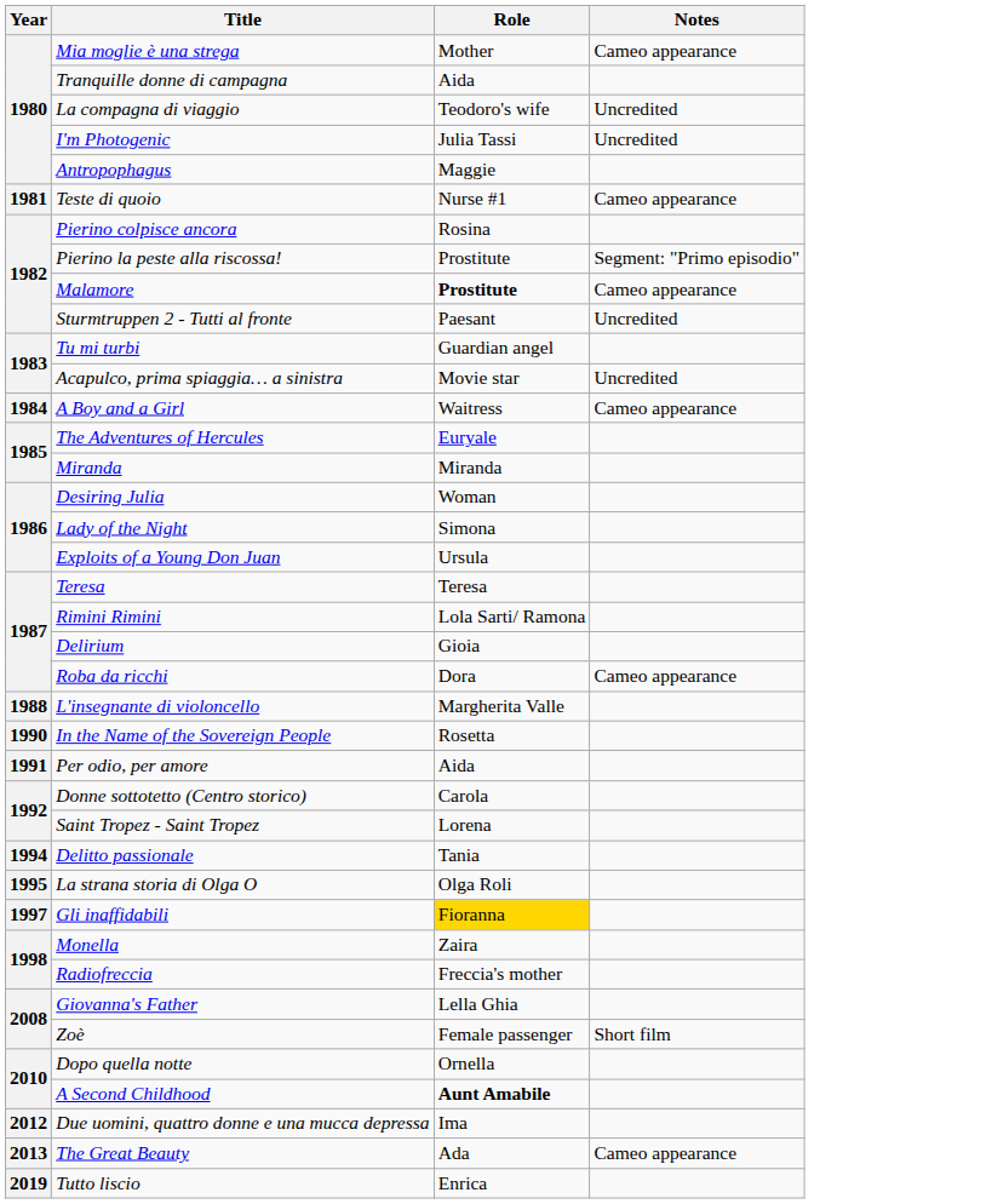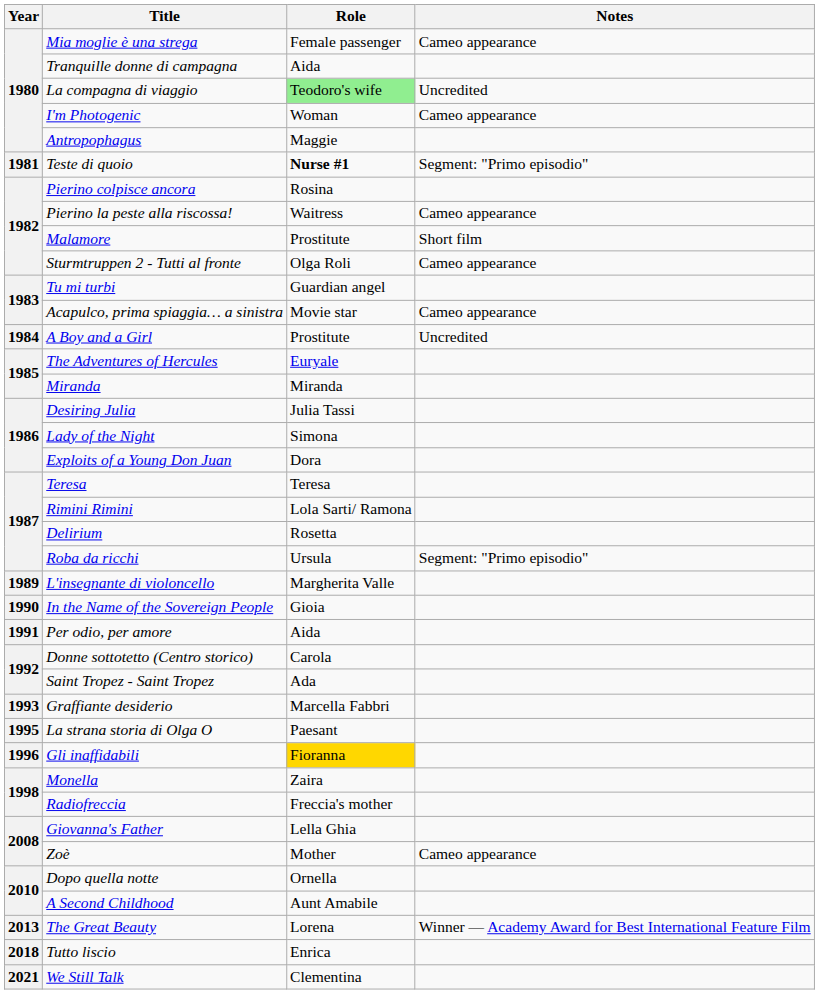Mia moglie è una strega | Role: Mother -> Female passenger
La compagna di viaggio | Role: no background -> lightgreen background
I'm Photogenic | Role: Julia Tassi -> Woman
I'm Photogenic | Notes: Uncredited -> Cameo appearance
Teste di quoio | Role: normal -> bold
Teste di quoio | Notes: Cameo appearance -> Segment: "Primo episodio"
Pierino la peste alla riscossa! | Role: Prostitute -> Waitress
Pierino la peste alla riscossa! | Notes: Segment: "Primo episodio" -> Cameo appearance
Malamore | Role: bold -> normal
Malamore | Notes: Cameo appearance -> Short film
Sturmtruppen 2 - Tutti al fronte | Role: Paesant -> Olga Roli
Sturmtruppen 2 - Tutti al fronte | Notes: Uncredited -> Cameo appearance
Acapulco, prima spiaggia… a sinistra | Notes: Uncredited -> Cameo appearance
A Boy and a Girl | Role: Waitress -> Prostitute
A Boy and a Girl | Notes: Cameo appearance -> Uncredited
Desiring Julia | Role: Woman -> Julia Tassi
Exploits of a Young Don Juan | Role: Ursula -> Dora
Delirium | Role: Gioia -> Rosetta
Roba da ricchi | Role: Dora -> Ursula
Roba da ricchi | Notes: Cameo appearance -> Segment: "Primo episodio"
L'insegnante di violoncello | Year: 1988 -> 1989
In the Name of the Sovereign People | Role: Rosetta -> Gioia
Saint Tropez - Saint Tropez | Role: Lorena -> Ada
+ row: 1993 | Graffiante desiderio | Marcella Fabbri
- row: 1994 | Delitto passionale | Tania
La strana storia di Olga O | Role: Olga Roli -> Paesant
Gli inaffidabili | Year: 1997 -> 1996
Zoè | Role: Female passenger -> Mother
Zoè | Notes: Short film -> Cameo appearance
A Second Childhood | Role: bold -> normal
- row: 2012 | Due uomini, quattro donne e una mucca depressa | Ima
The Great Beauty | Role: Ada -> Lorena
The Great Beauty | Notes: Cameo appearance -> Winner — Academy Award for Best International Feature Film
Tutto liscio | Year: 2019 -> 2018
+ row: 2021 | We Still Talk | Clementina
